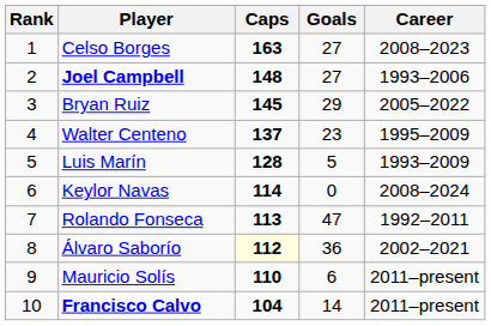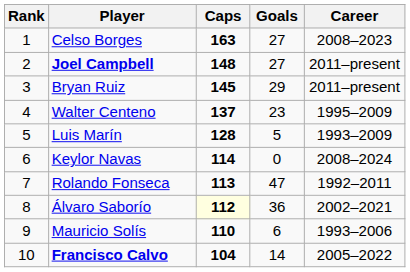Joel Campbell | Career: 1993–2006 -> 2011–present
Bryan Ruiz | Career: 2005–2022 -> 2011–present
Mauricio Solís | Career: 2011–present -> 1993–2006
Francisco Calvo | Career: 2011–present -> 2005–2022
